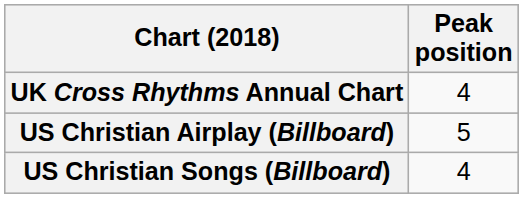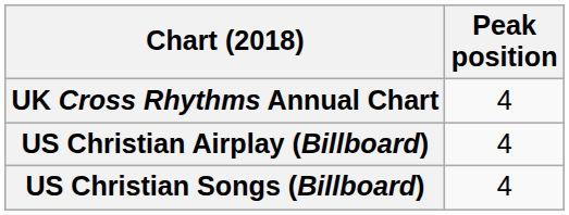US Christian Airplay (Billboard) | Peak position: 5 -> 4
